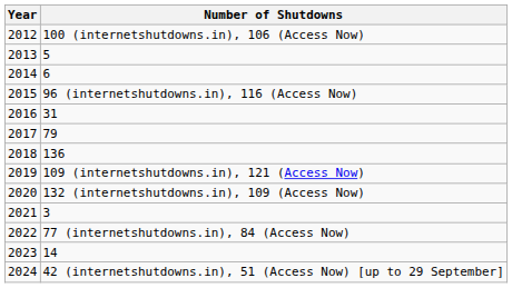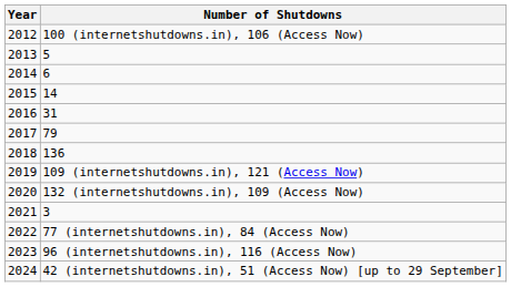2015 | Number of Shutdowns: 96 (internetshutdowns.in), 116 (Access Now) -> 14
2023 | Number of Shutdowns: 14 -> 96 (internetshutdowns.in), 116 (Access Now)
